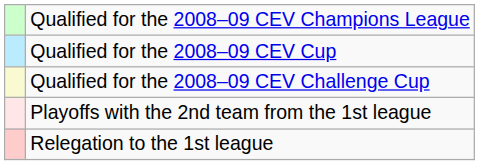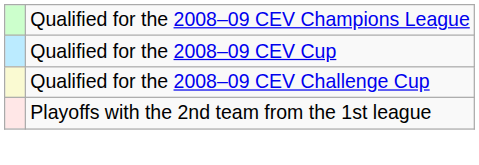- row: Relegation to the 1st league
